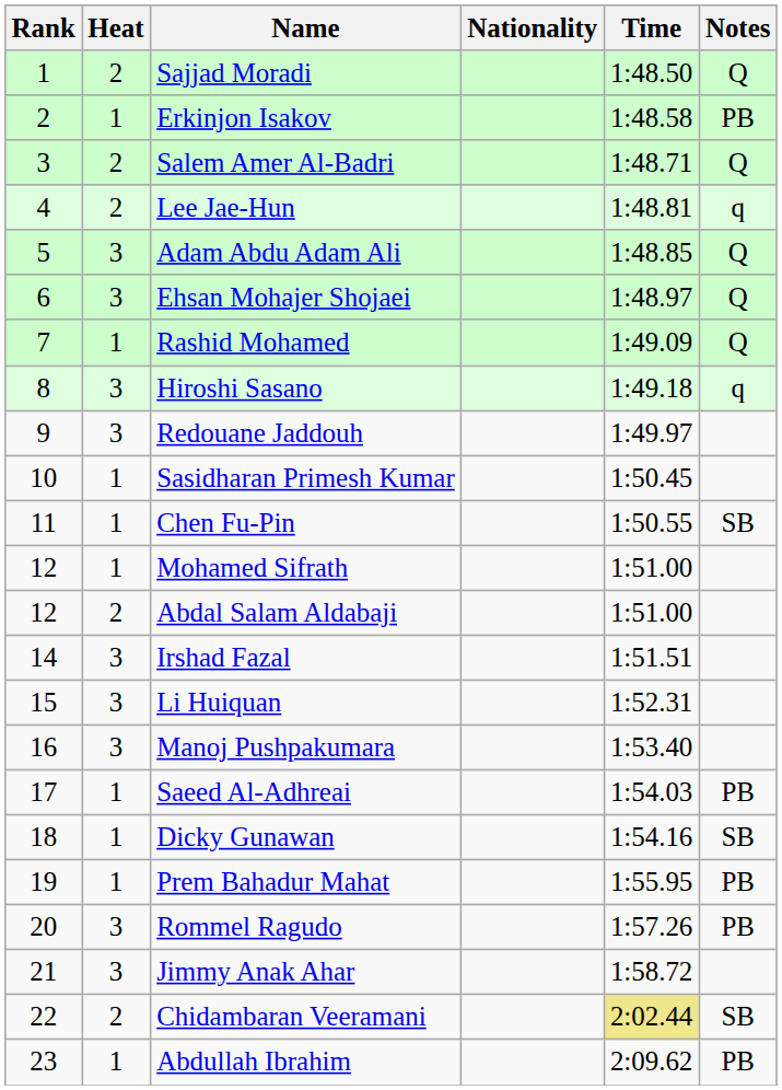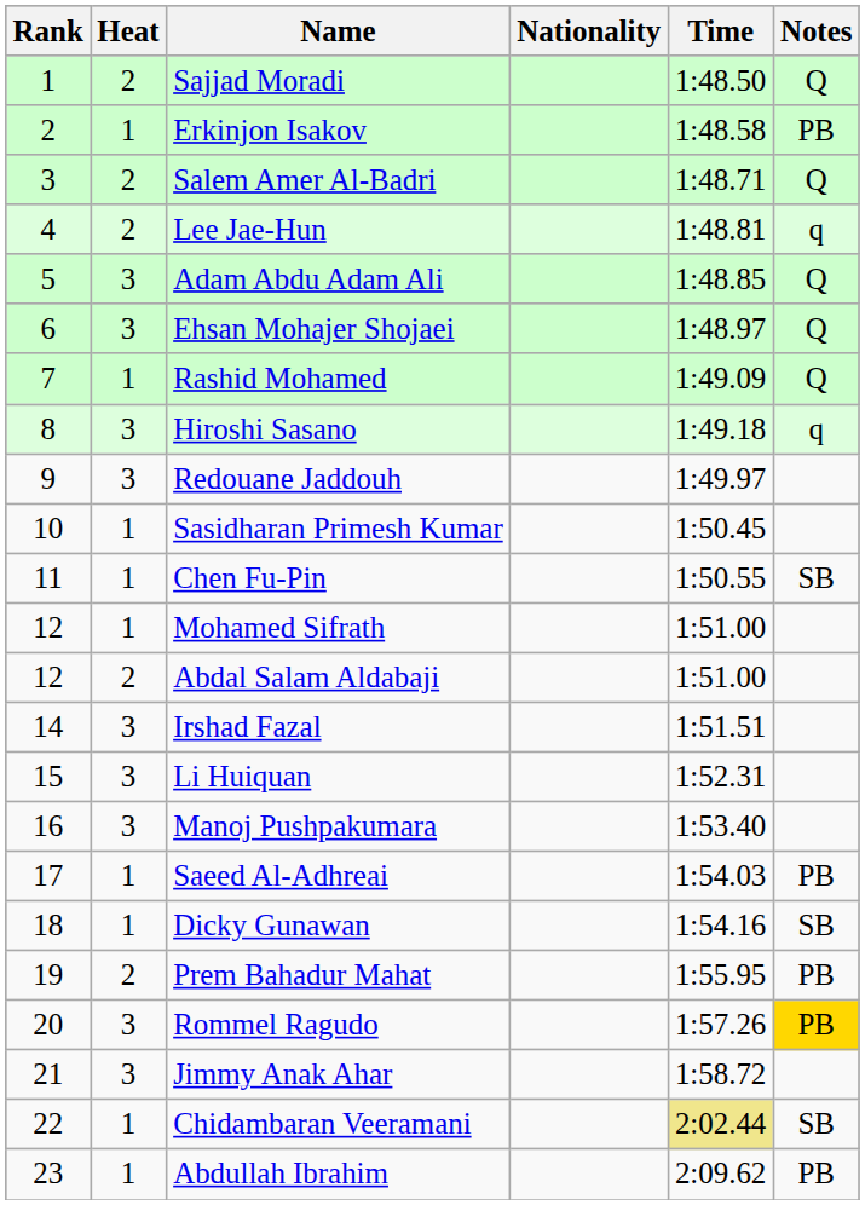Prem Bahadur Mahat | Heat: 1 -> 2
Rommel Ragudo | Notes: no background -> gold background
Chidambaran Veeramani | Heat: 2 -> 1
